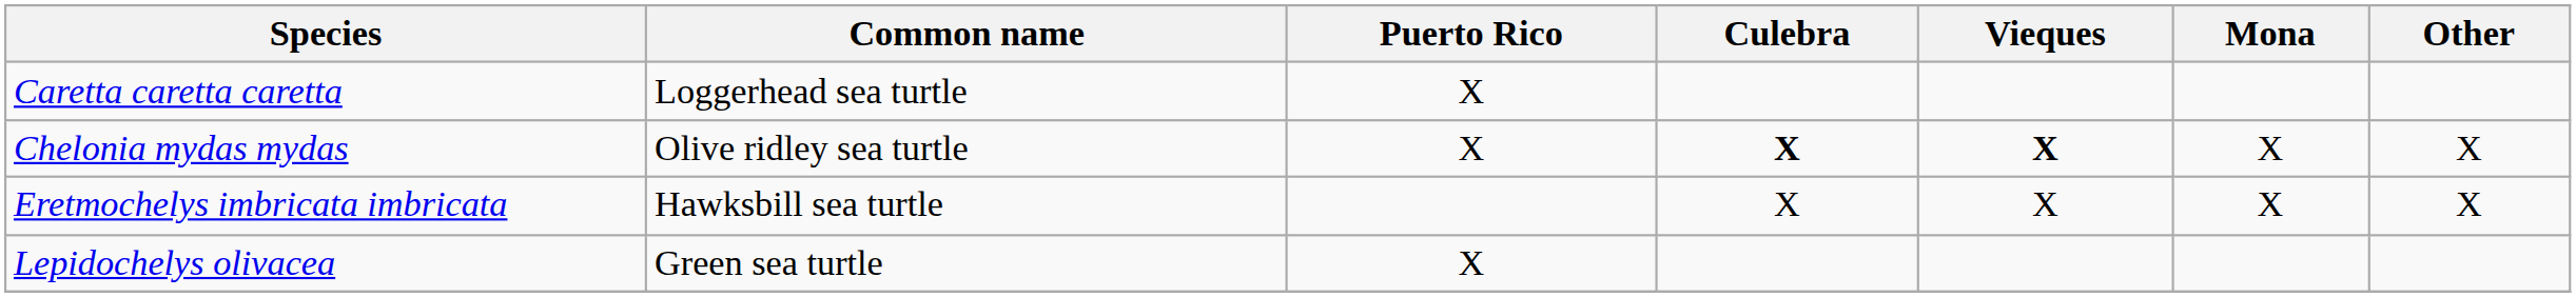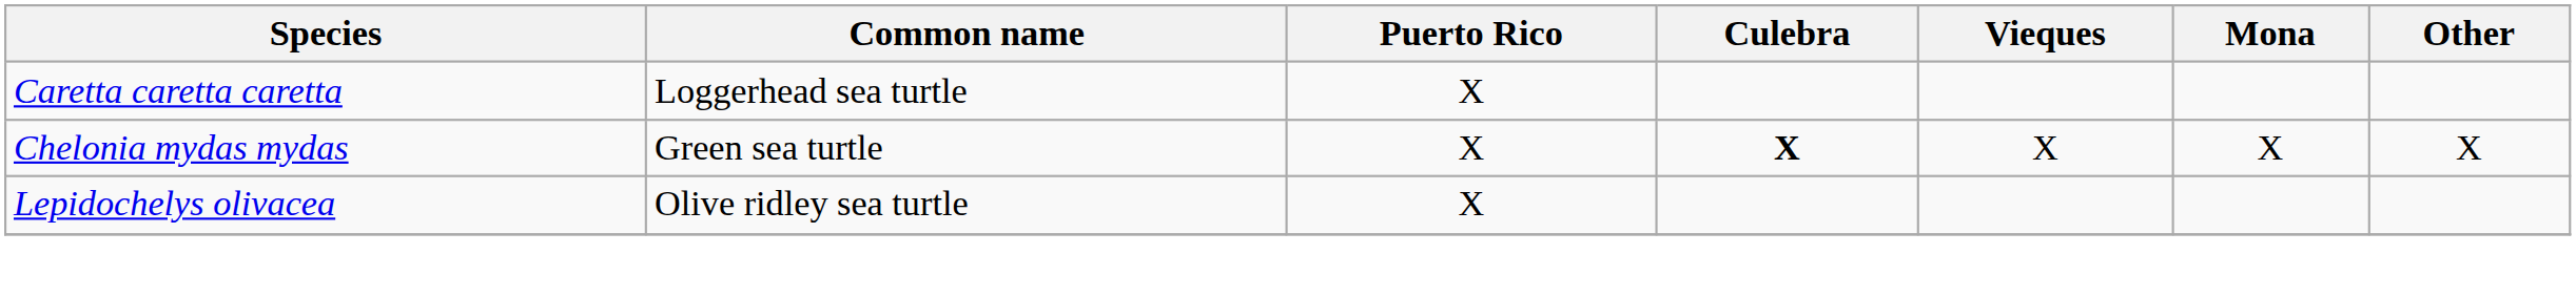Chelonia mydas mydas | Common name: Olive ridley sea turtle -> Green sea turtle
Chelonia mydas mydas | Vieques: bold -> normal
- row: Eretmochelys imbricata imbricata | Hawksbill sea turtle | X | X | X | X
Lepidochelys olivacea | Common name: Green sea turtle -> Olive ridley sea turtle
